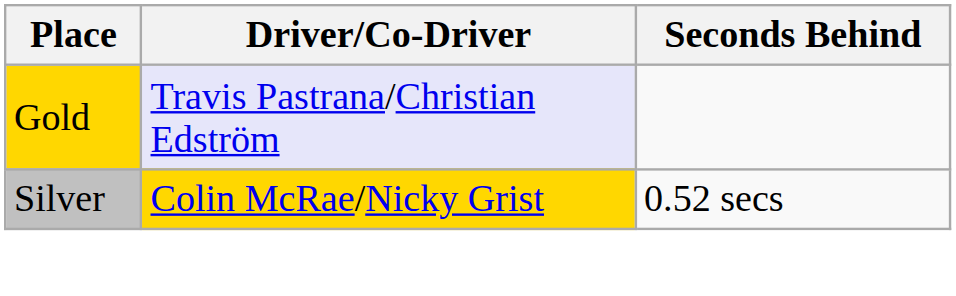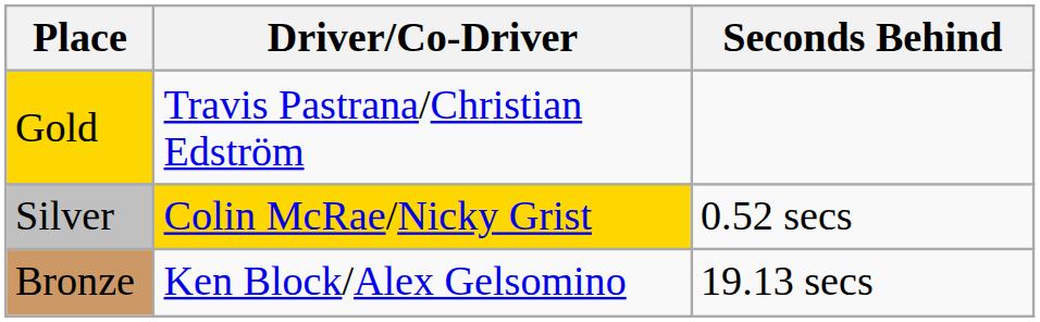Gold | Driver/Co-Driver: lavender background -> no background
+ row: Bronze | Ken Block/Alex Gelsomino | 19.13 secs
